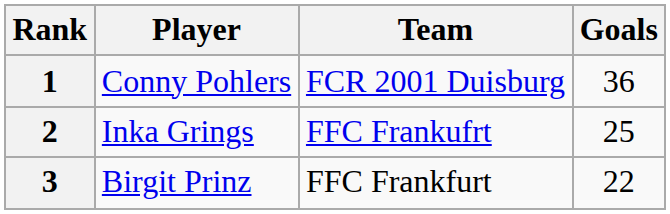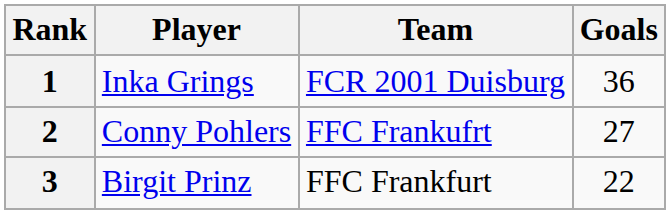1 | Player: Conny Pohlers -> Inka Grings
2 | Player: Inka Grings -> Conny Pohlers
2 | Goals: 25 -> 27
